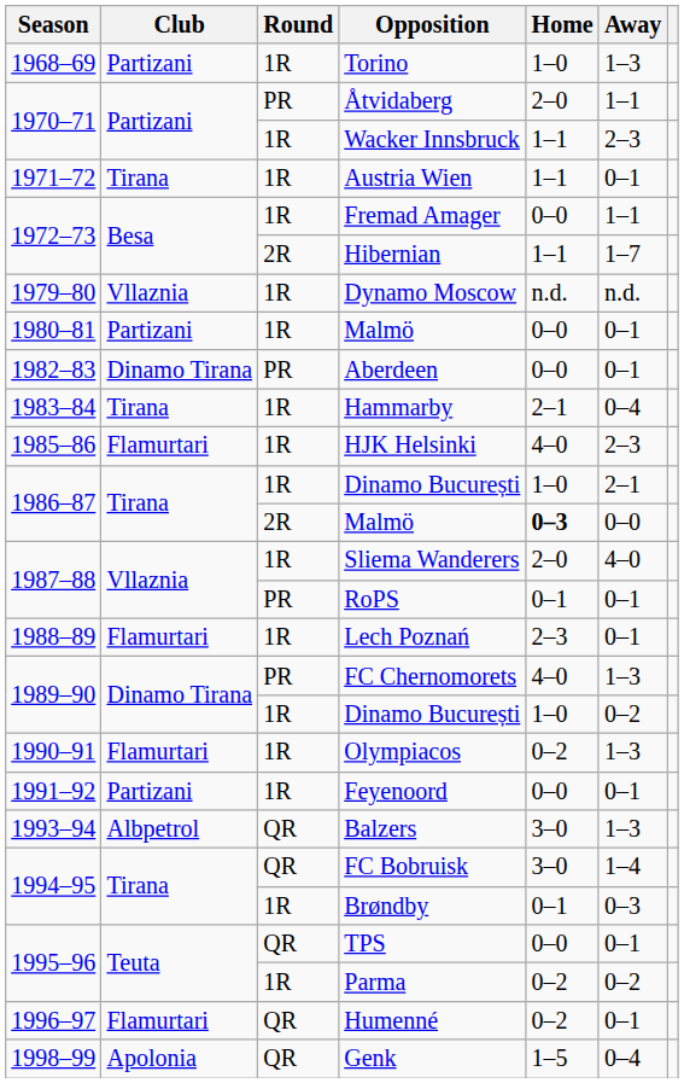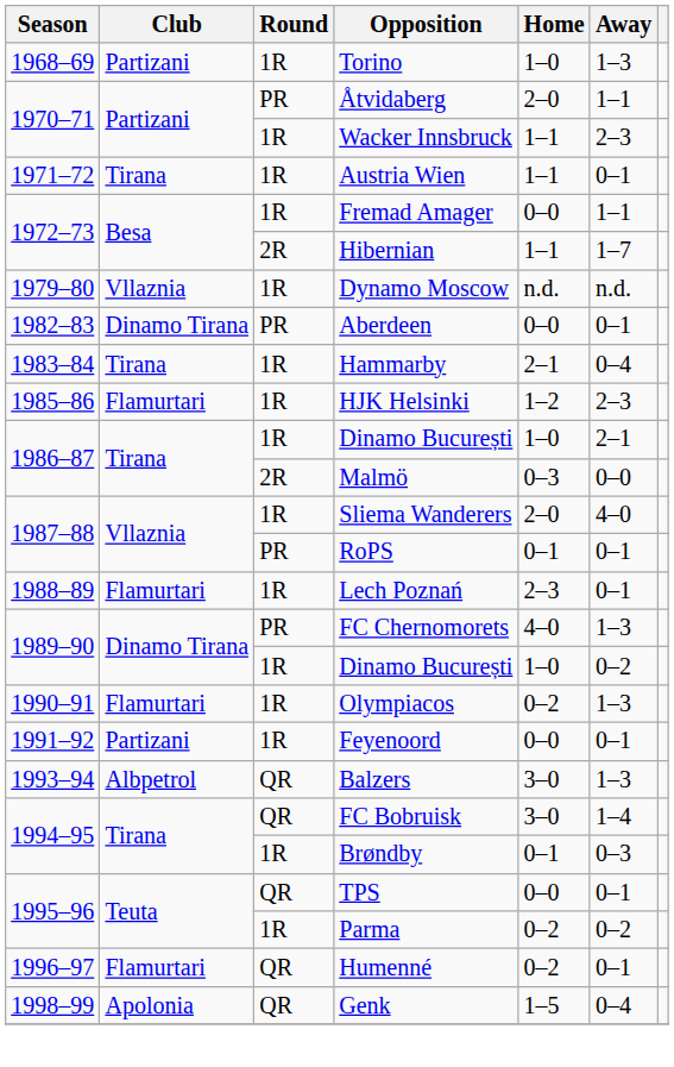- row: 1980–81 | Partizani | 1R | Malmö | 0–0 | 0–1
HJK Helsinki | Home: 4–0 -> 1–2
1986–87 / Malmö | Home: bold -> normal
